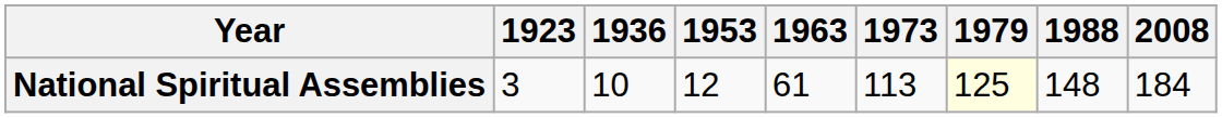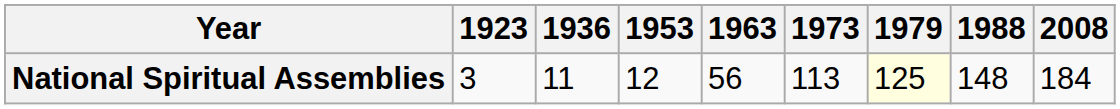National Spiritual Assemblies | 1936: 10 -> 11
National Spiritual Assemblies | 1963: 61 -> 56
